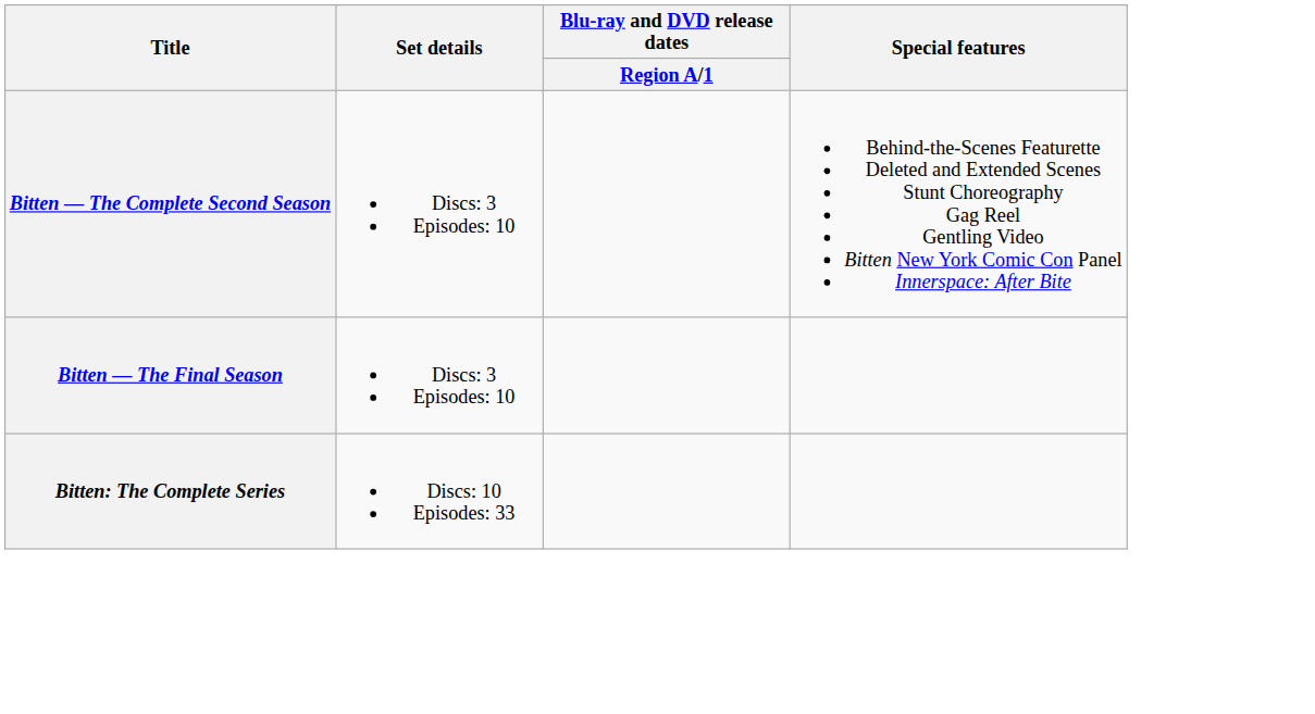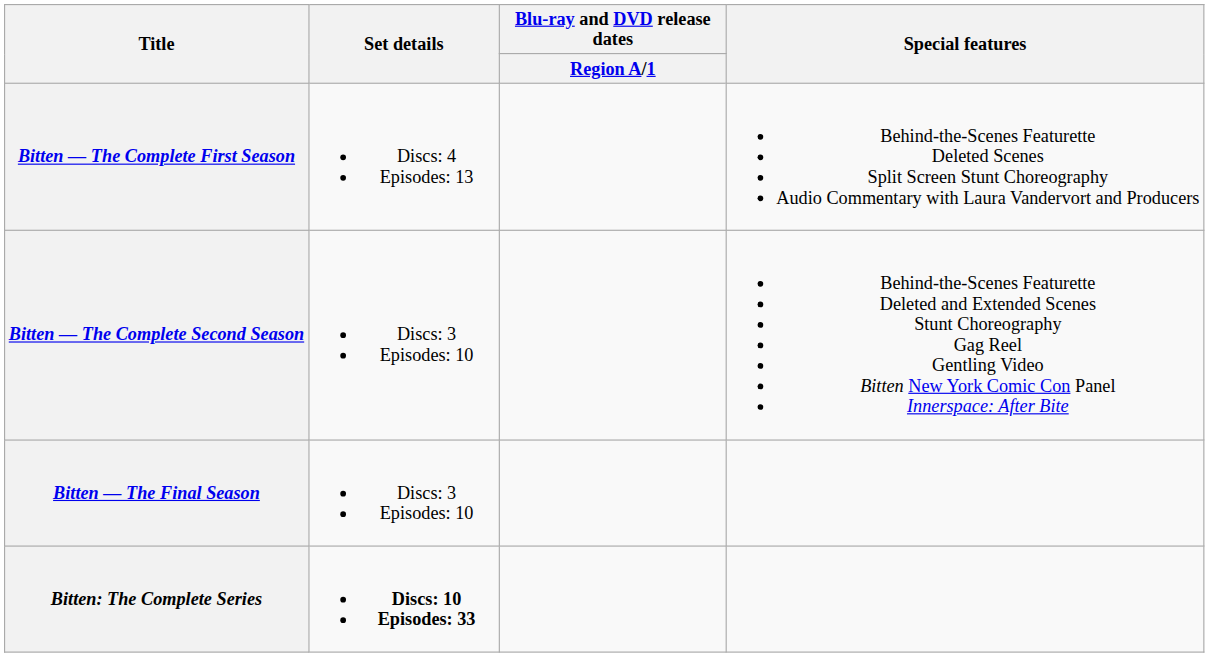+ row: Bitten — The Complete First Season | Discs: 4 Episodes: 13 | Behind-the-Scenes Featurette Deleted Scenes Split Screen Stunt Choreography Audio Commentary with Laura Vandervort and Producers
Bitten: The Complete Series | Set details: normal -> bold
